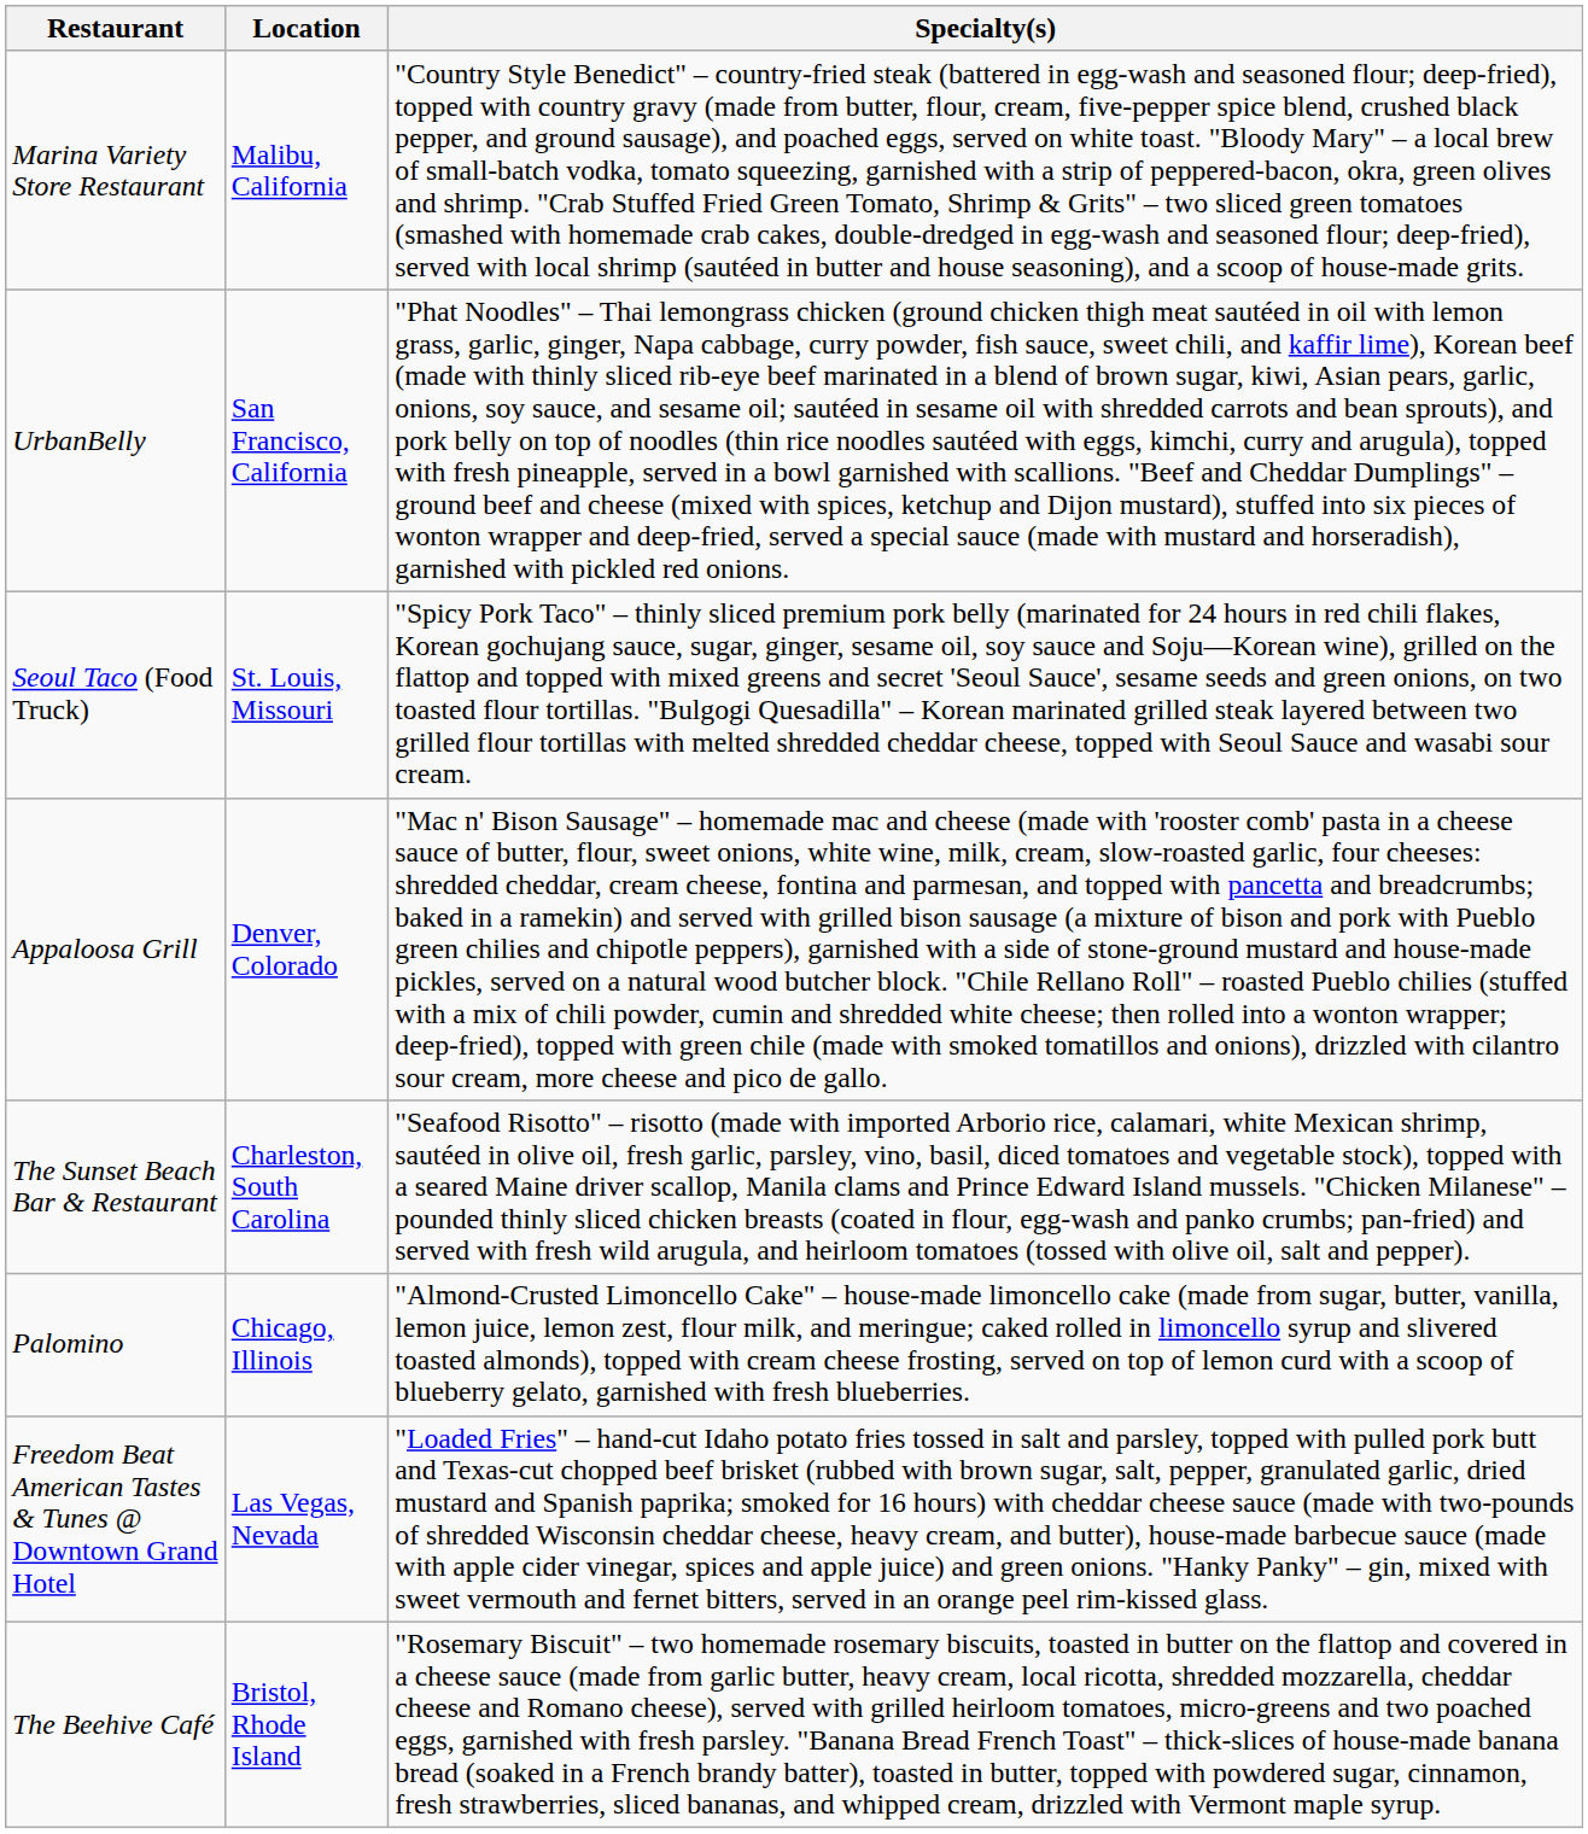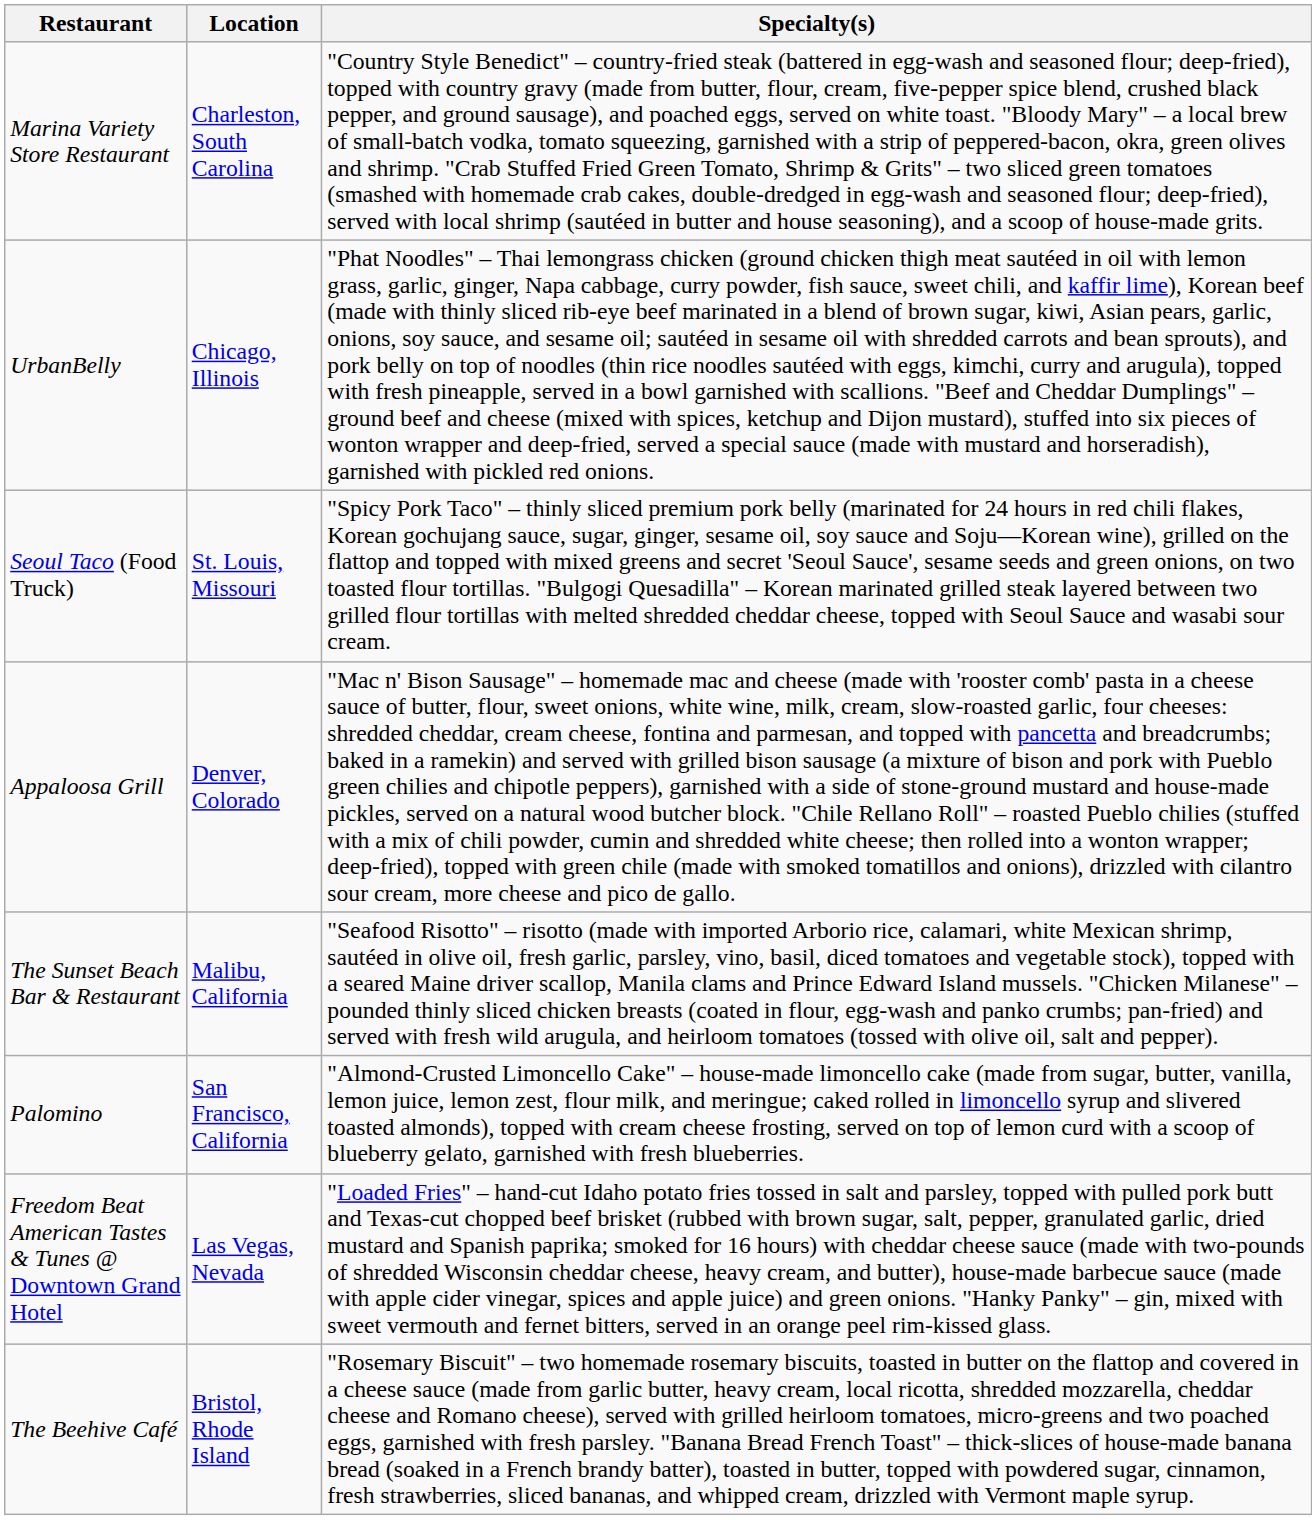Marina Variety Store Restaurant | Location: Malibu, California -> Charleston, South Carolina
UrbanBelly | Location: San Francisco, California -> Chicago, Illinois
The Sunset Beach Bar & Restaurant | Location: Charleston, South Carolina -> Malibu, California
Palomino | Location: Chicago, Illinois -> San Francisco, California
